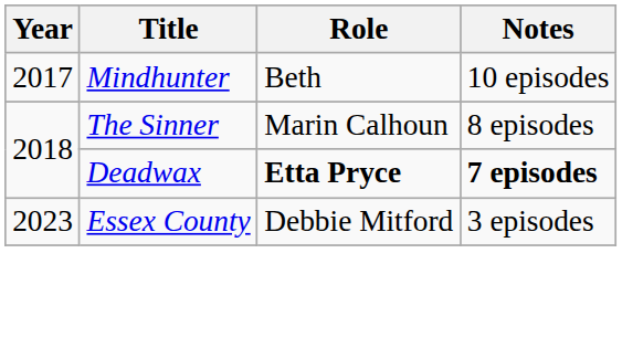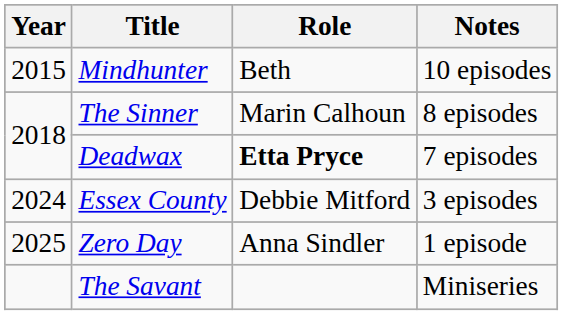Mindhunter | Year: 2017 -> 2015
Deadwax | Notes: bold -> normal
Essex County | Year: 2023 -> 2024
+ row: 2025 | Zero Day | Anna Sindler | 1 episode
+ row: The Savant | Miniseries
